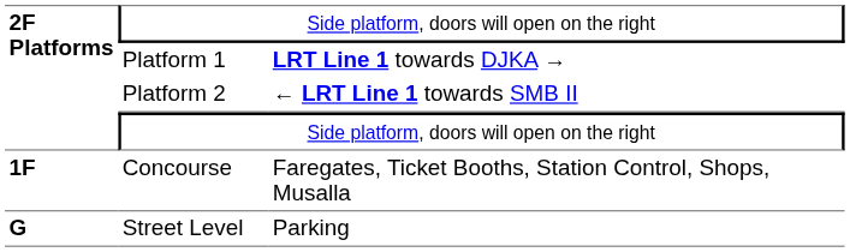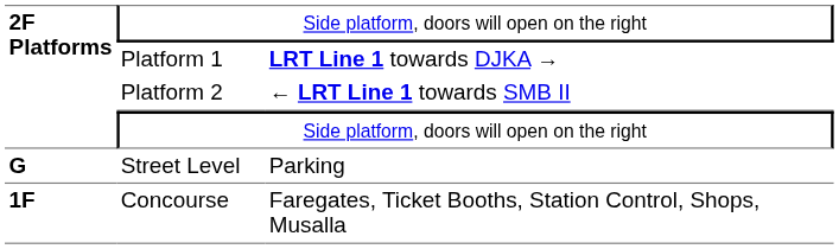rows swapped: Concourse <-> Street Level
